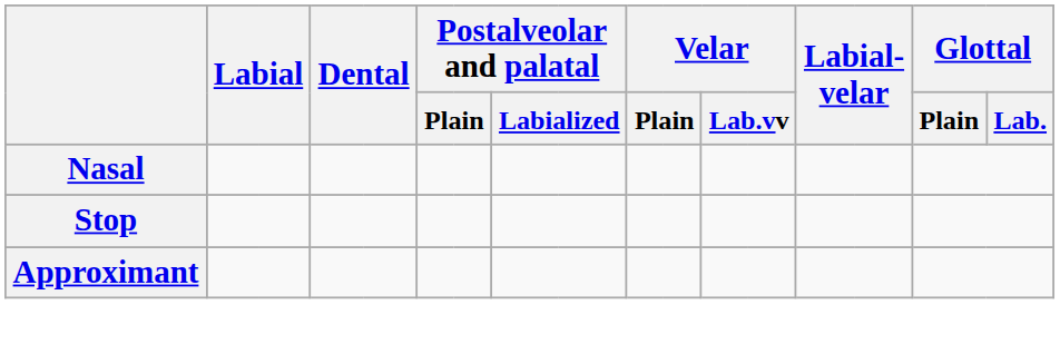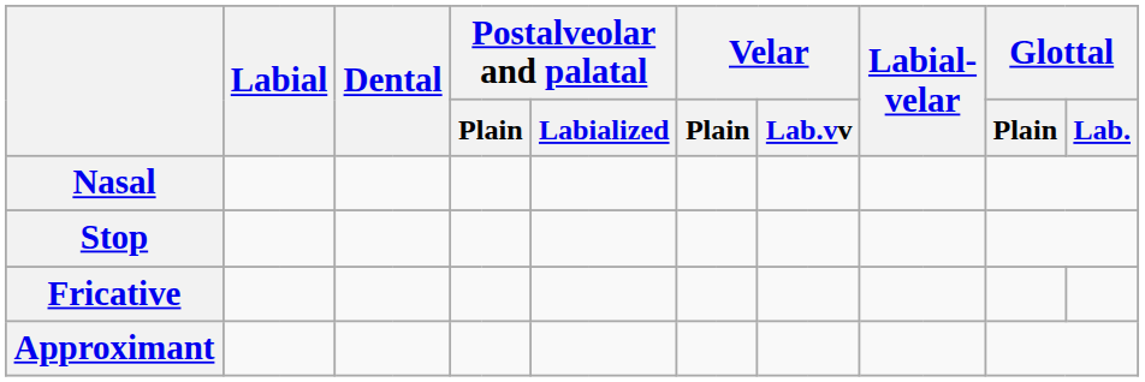+ row: Fricative
